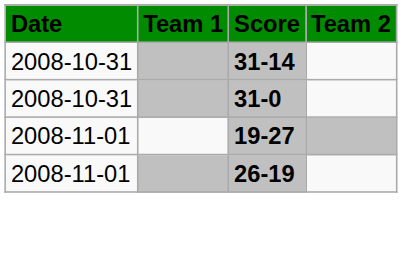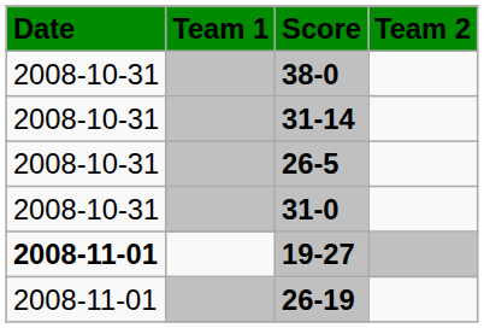+ row: 2008-10-31 | 38-0
+ row: 2008-10-31 | 26-5
19-27 | Date: normal -> bold
